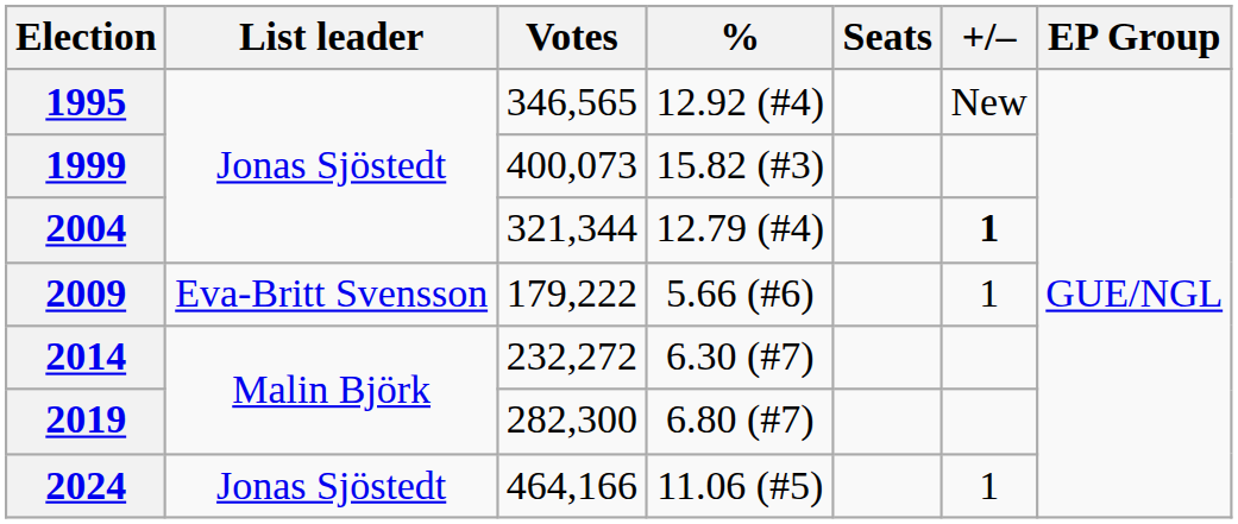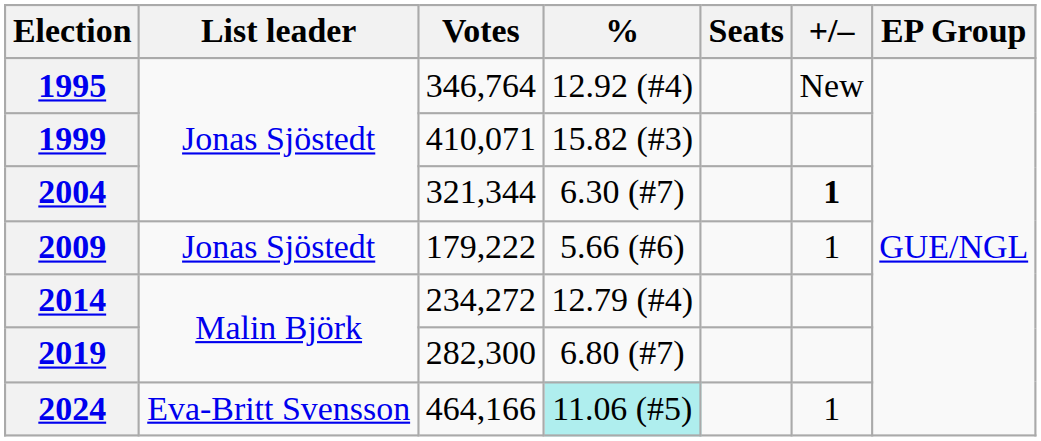1995 | Votes: 346,565 -> 346,764
1999 | Votes: 400,073 -> 410,071
2004 | %: 12.79 (#4) -> 6.30 (#7)
2009 | List leader: Eva-Britt Svensson -> Jonas Sjöstedt
2014 | Votes: 232,272 -> 234,272
2014 | %: 6.30 (#7) -> 12.79 (#4)
2024 | List leader: Jonas Sjöstedt -> Eva-Britt Svensson
2024 | %: no background -> paleturquoise background
